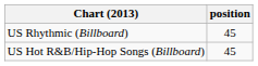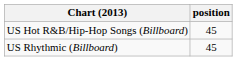rows swapped: US Hot R&B/Hip-Hop Songs (Billboard) <-> US Rhythmic (Billboard)
